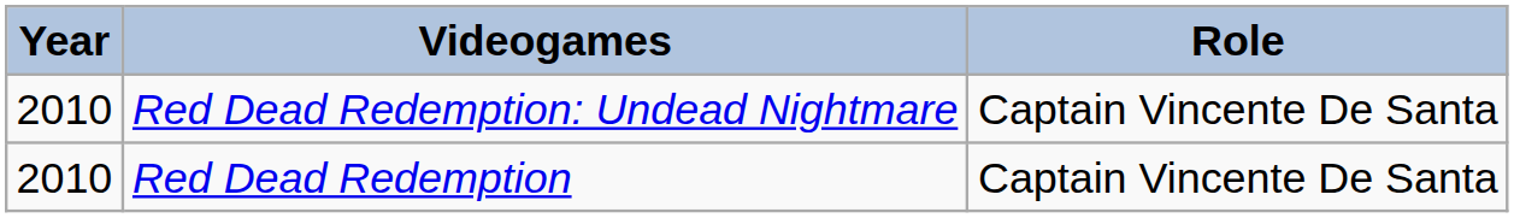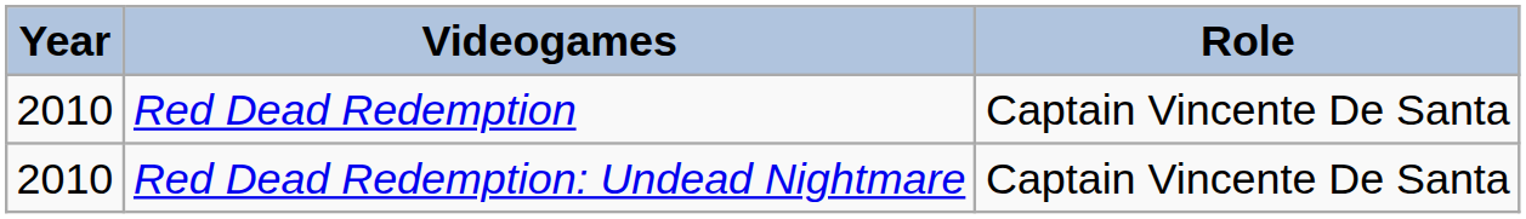rows swapped: Red Dead Redemption <-> Red Dead Redemption: Undead Nightmare
